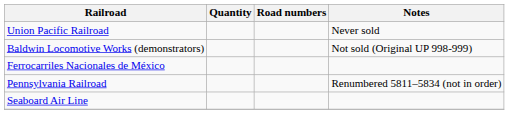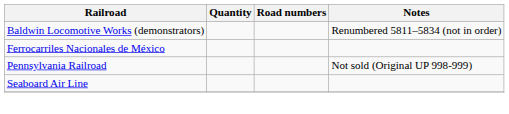- row: Union Pacific Railroad | Never sold
Baldwin Locomotive Works (demonstrators) | Notes: Not sold (Original UP 998-999) -> Renumbered 5811–5834 (not in order)
Pennsylvania Railroad | Notes: Renumbered 5811–5834 (not in order) -> Not sold (Original UP 998-999)
